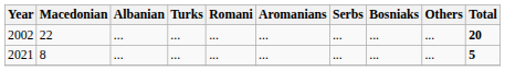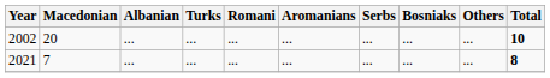2002 | Macedonian: 22 -> 20
2002 | Total: 20 -> 10
2021 | Macedonian: 8 -> 7
2021 | Total: 5 -> 8
